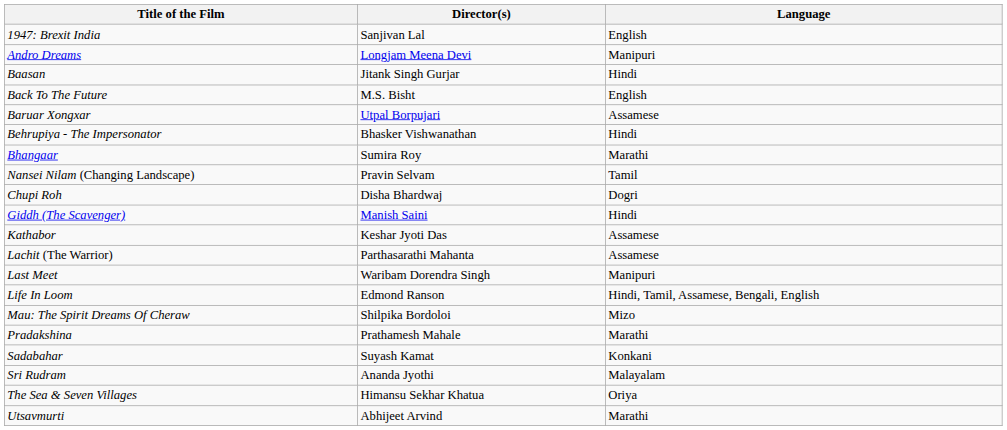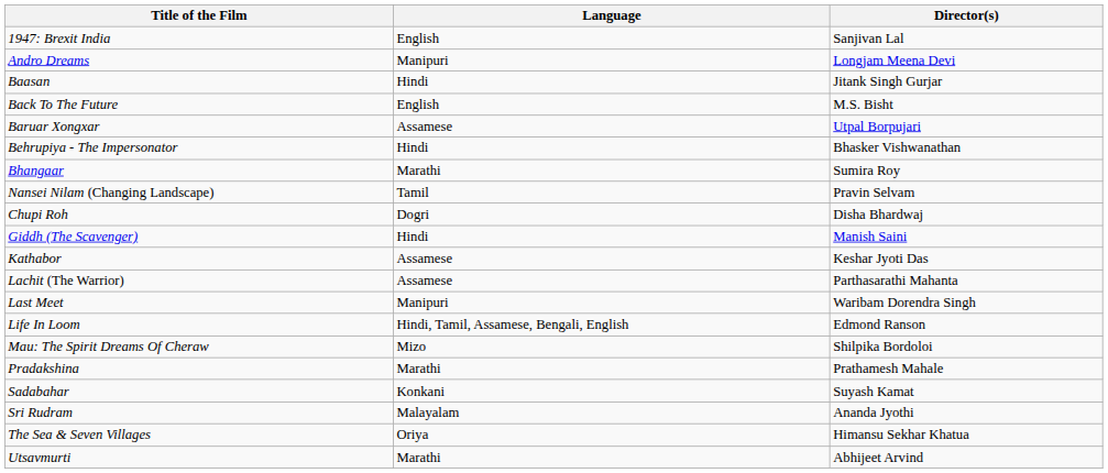columns swapped: Language <-> Director(s)
